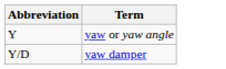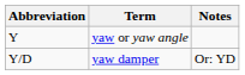+ column: Notes | Or: YD
